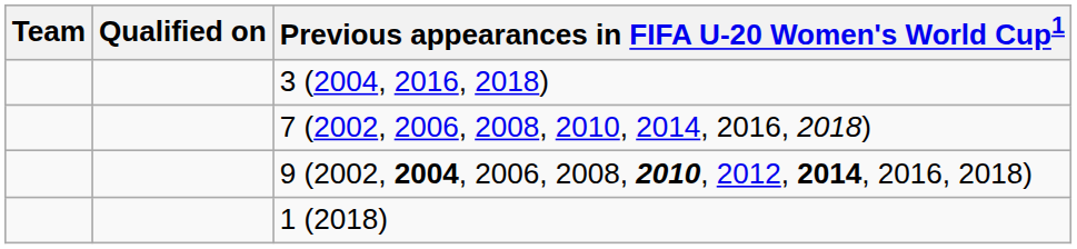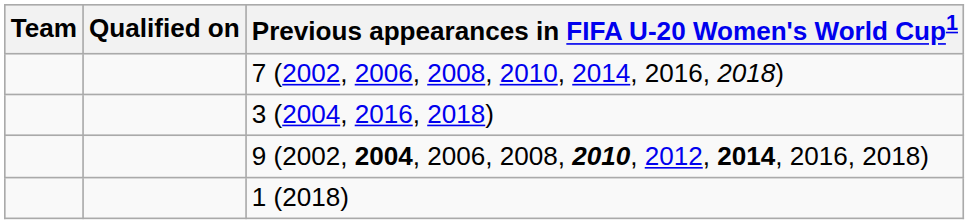rows swapped: 3 (2004, 2016, 2018) <-> 7 (2002, 2006, 2008, 2010, 2014, 2016, 2018)
